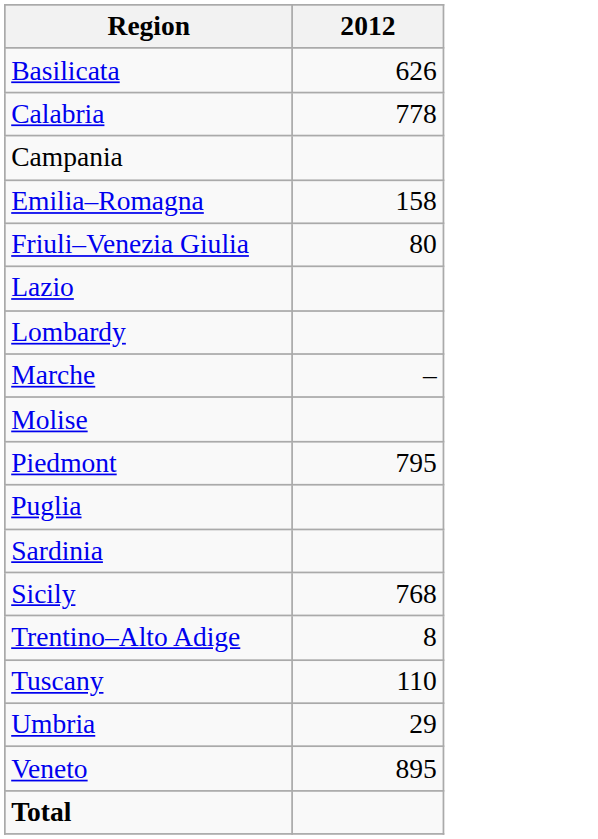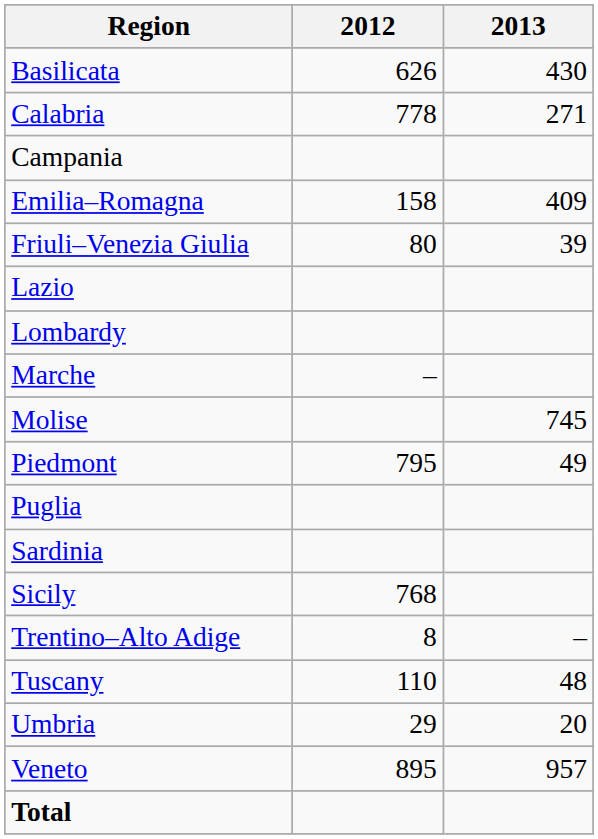+ column: 2013 | 430 | 271 | 409 | 39 | 745 | 49 | – | 48 | 20 | 957
